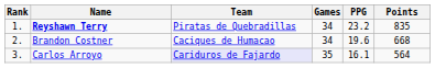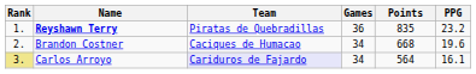columns swapped: Points <-> PPG
Reyshawn Terry | Games: 34 -> 36
Carlos Arroyo | Rank: no background -> khaki background
Carlos Arroyo | Games: 35 -> 34
